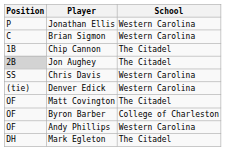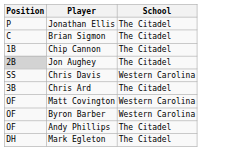Jonathan Ellis | School: Western Carolina -> The Citadel
Brian Sigmon | School: Western Carolina -> The Citadel
+ row: 3B | Chris Ard | The Citadel
- row: (tie) | Denver Edick | Western Carolina
Matt Covington | School: The Citadel -> Western Carolina
Byron Barber | School: College of Charleston -> Western Carolina
Andy Phillips | School: Western Carolina -> The Citadel
